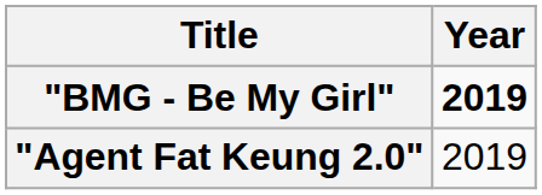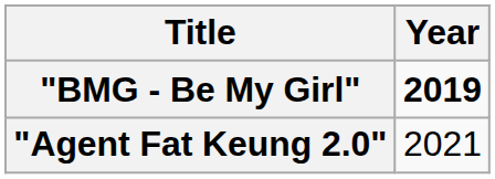"Agent Fat Keung 2.0" | Year: 2019 -> 2021
